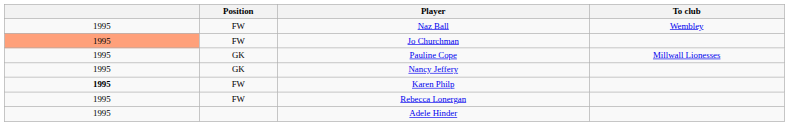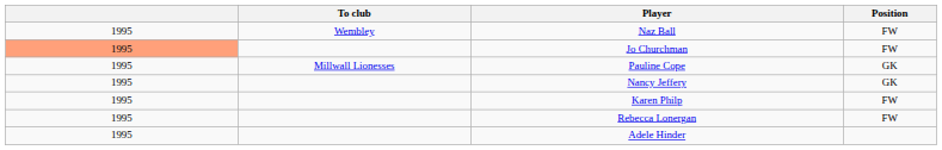columns swapped: Position <-> To club
Karen Philp | column 1: bold -> normal
